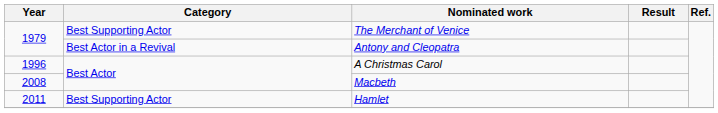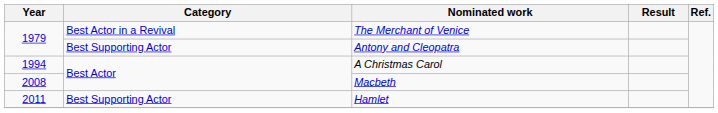The Merchant of Venice | Category: Best Supporting Actor -> Best Actor in a Revival
Antony and Cleopatra | Category: Best Actor in a Revival -> Best Supporting Actor
A Christmas Carol | Year: 1996 -> 1994
